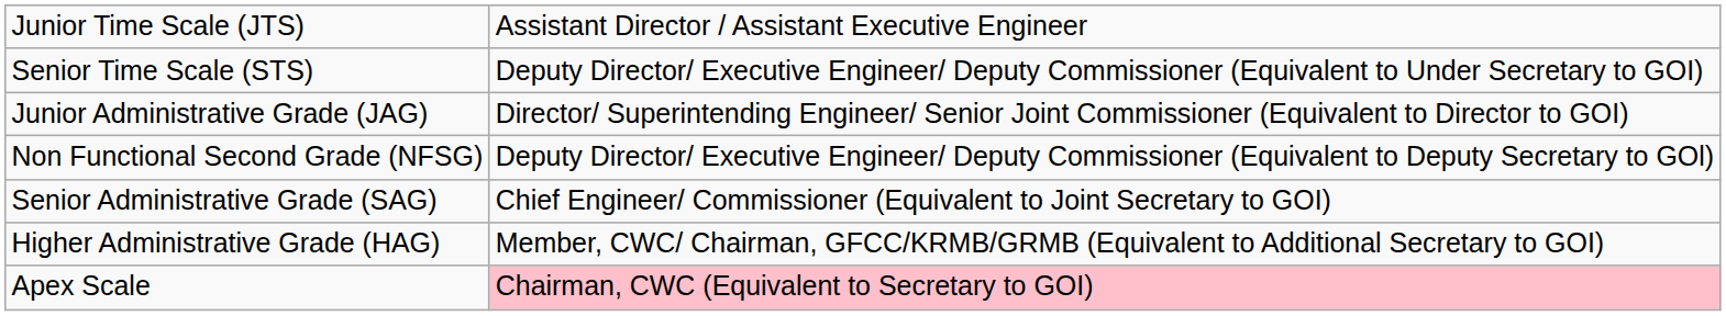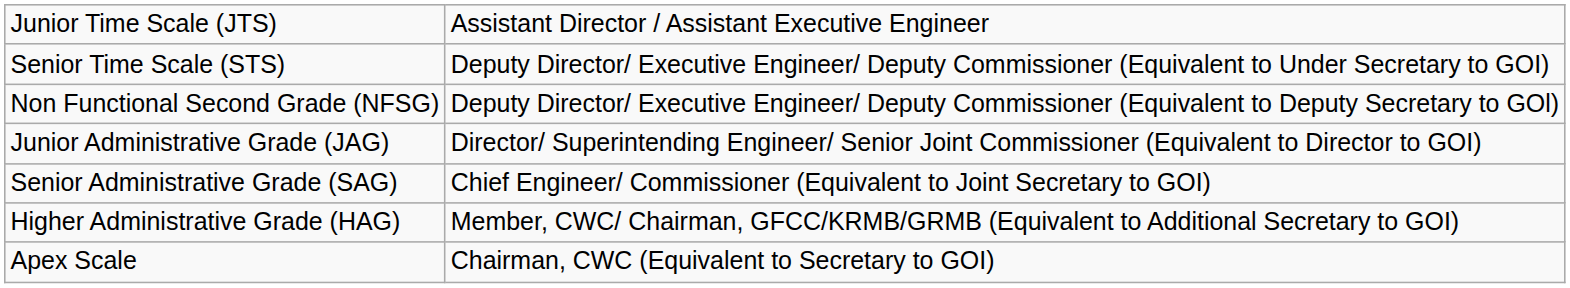rows swapped: Non Functional Second Grade (NFSG) <-> Junior Administrative Grade (JAG)
Apex Scale | column 2: pink background -> no background
